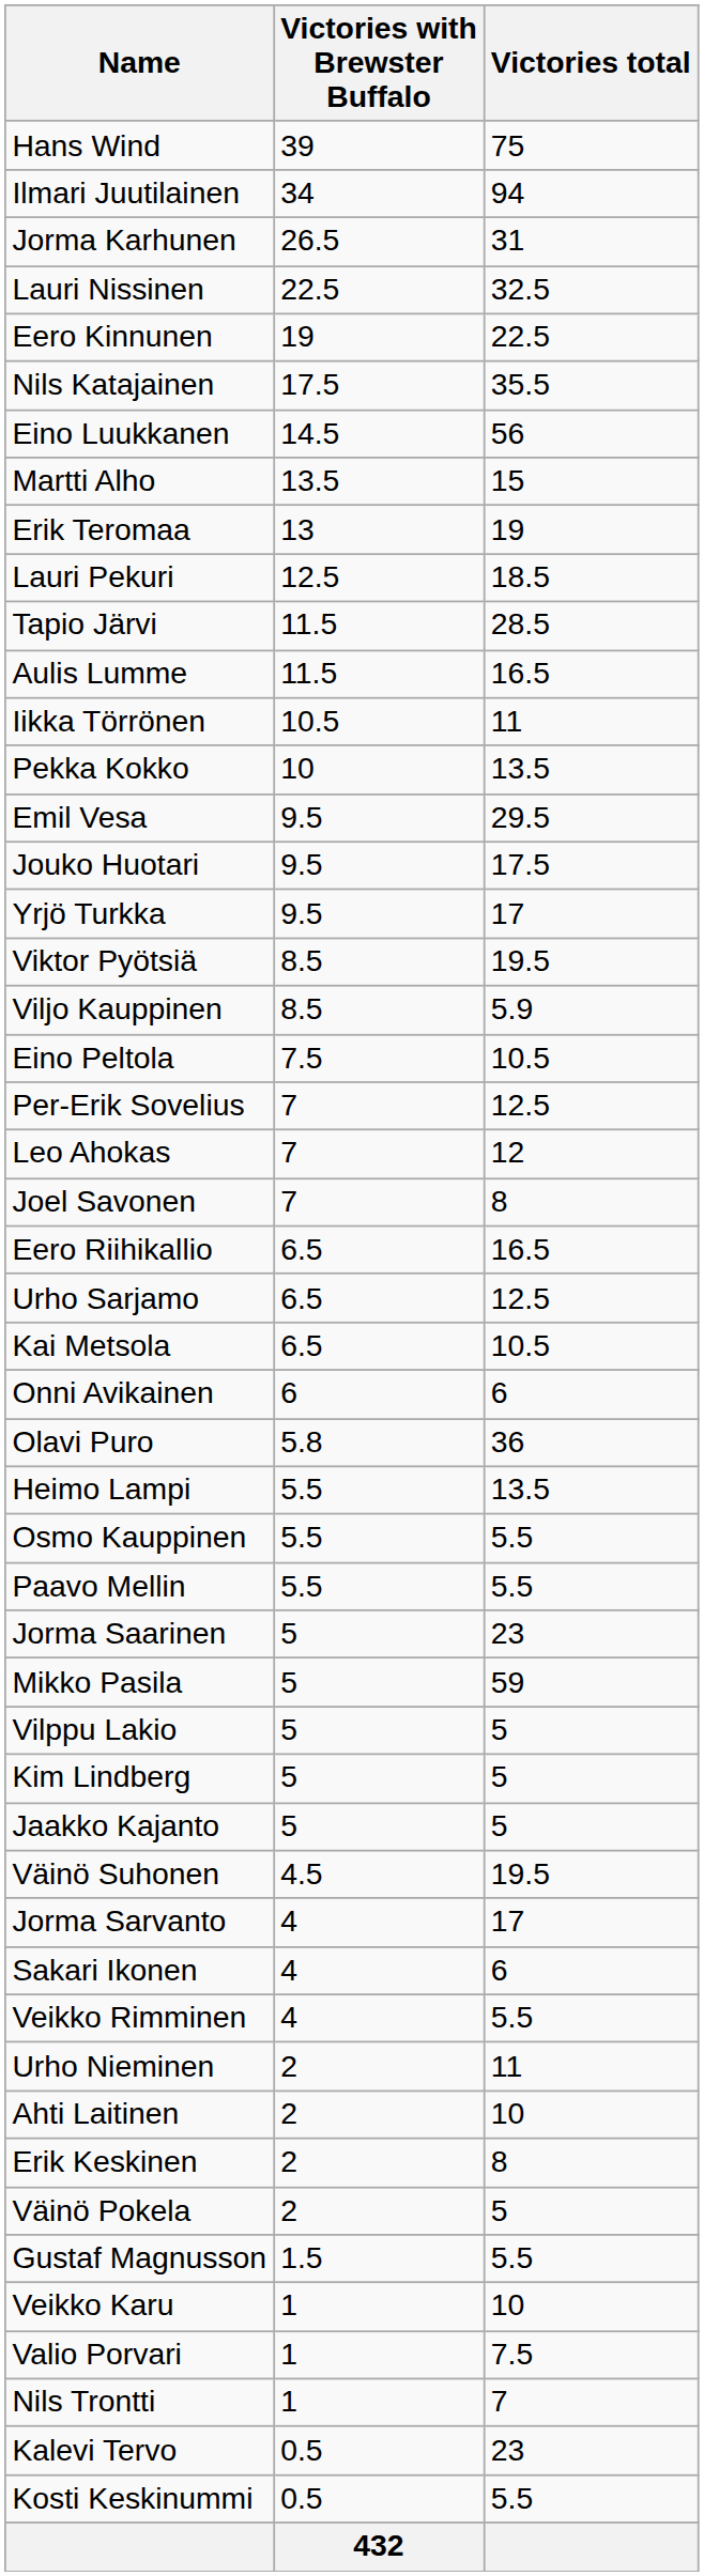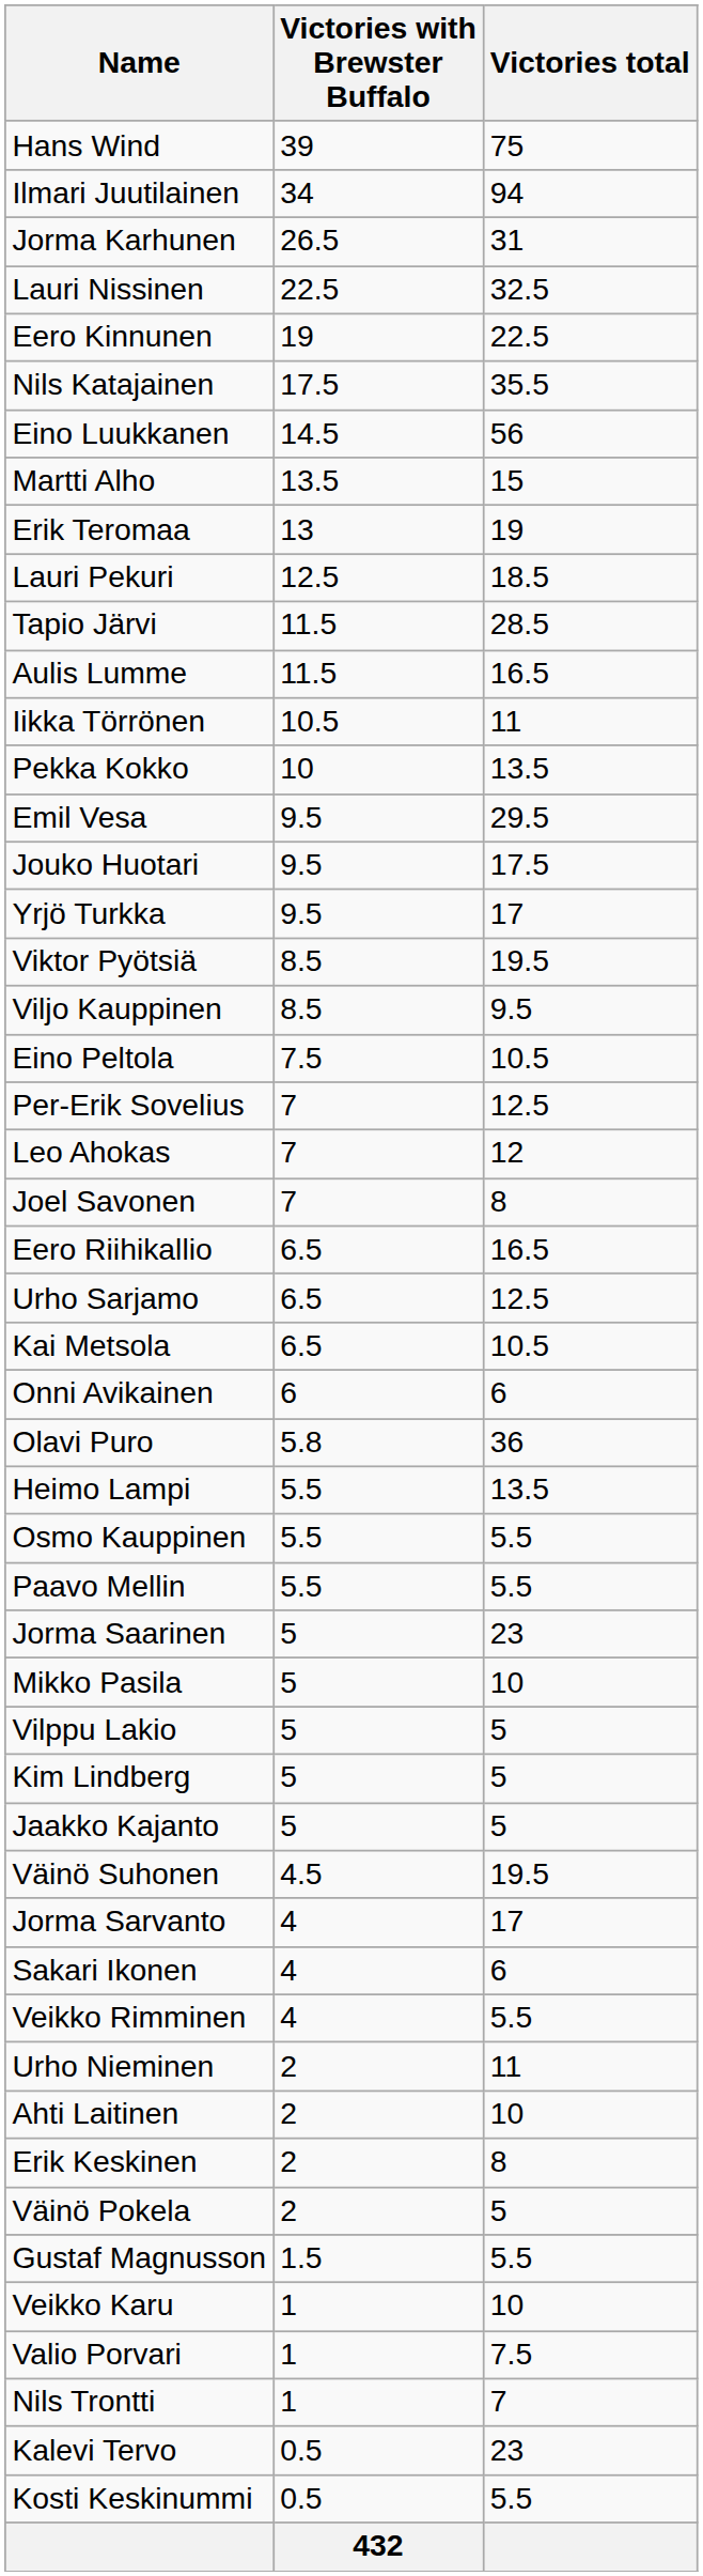Viljo Kauppinen | Victories total: 5.9 -> 9.5
Mikko Pasila | Victories total: 59 -> 10
